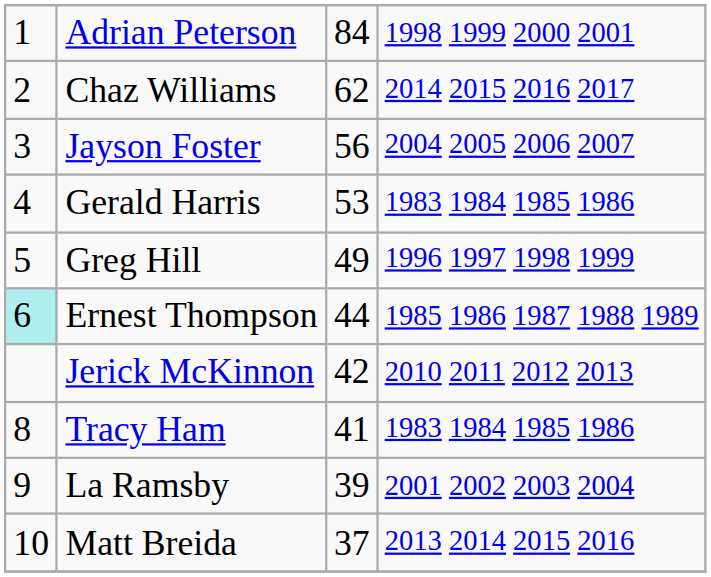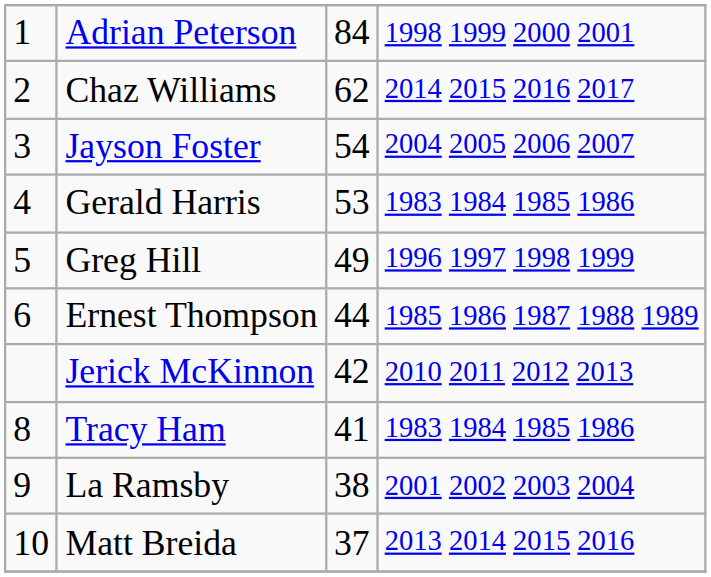Jayson Foster | column 3: 56 -> 54
Ernest Thompson | column 1: paleturquoise background -> no background
La Ramsby | column 3: 39 -> 38
